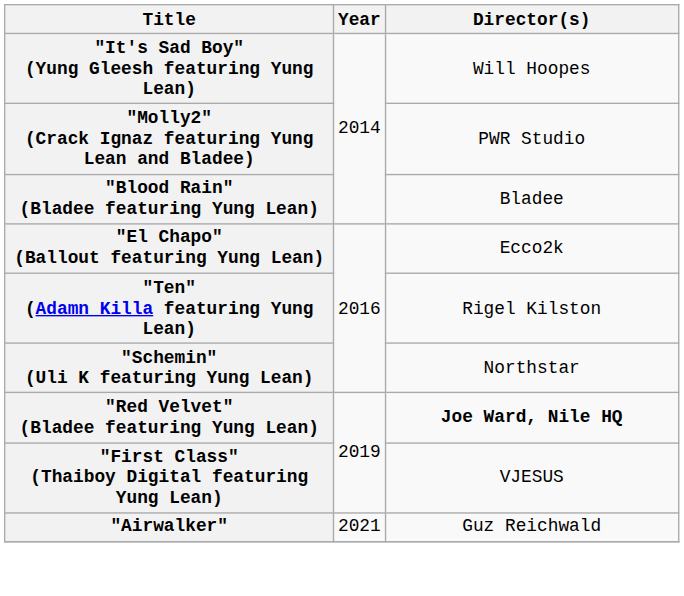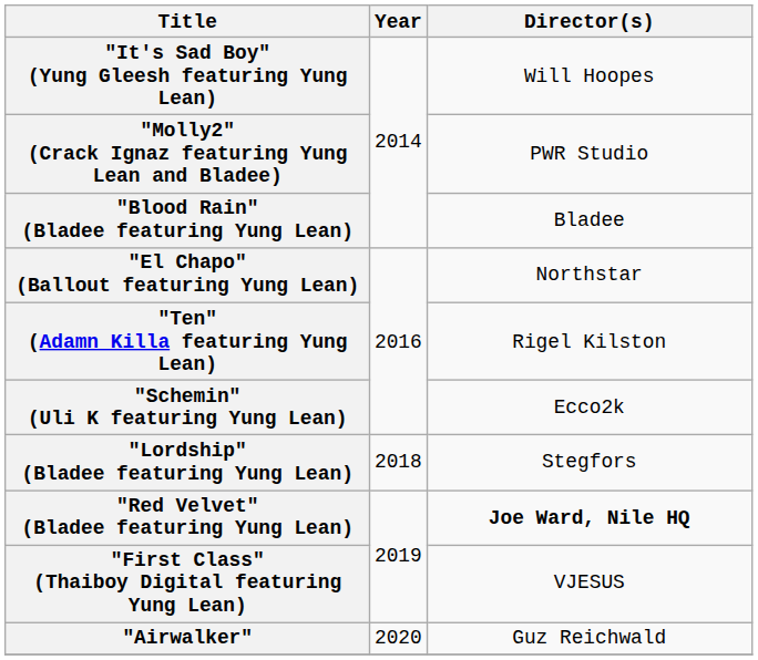"El Chapo" (Ballout featuring Yung Lean) | Director(s): Ecco2k -> Northstar
"Schemin" (Uli K featuring Yung Lean) | Director(s): Northstar -> Ecco2k
+ row: "Lordship" (Bladee featuring Yung Lean) | 2018 | Stegfors
"Airwalker" | Year: 2021 -> 2020
